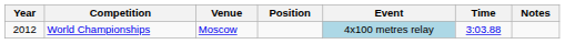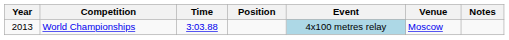columns swapped: Venue <-> Time
World Championships | Year: 2012 -> 2013
